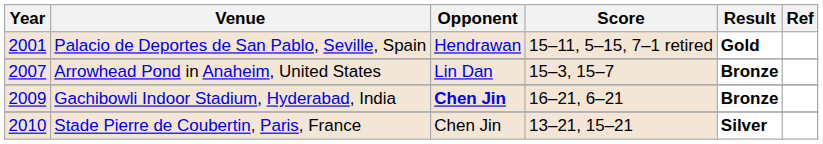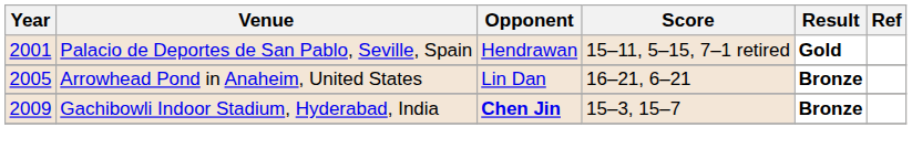Arrowhead Pond in Anaheim, United States | Year: 2007 -> 2005
Arrowhead Pond in Anaheim, United States | Score: 15–3, 15–7 -> 16–21, 6–21
Gachibowli Indoor Stadium, Hyderabad, India | Score: 16–21, 6–21 -> 15–3, 15–7
- row: 2010 | Stade Pierre de Coubertin, Paris, France | Chen Jin | 13–21, 15–21 | Silver
